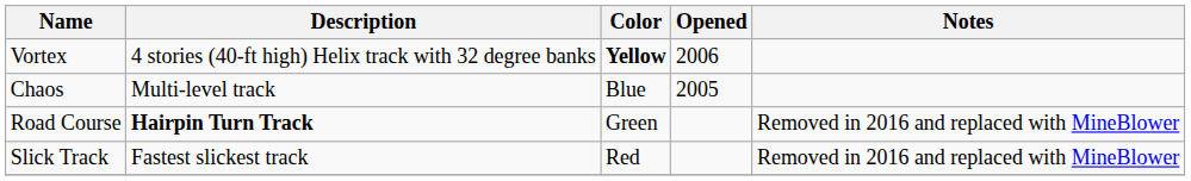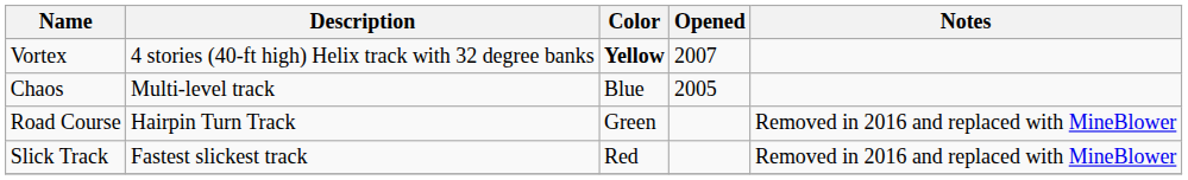Vortex | Opened: 2006 -> 2007
Road Course | Description: bold -> normal
